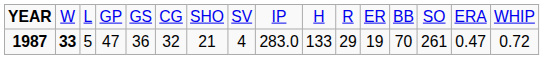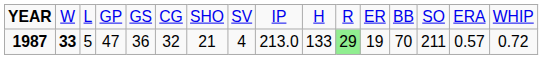1987 | column 9: 283.0 -> 213.0
1987 | column 11: no background -> lightgreen background
1987 | column 14: 261 -> 211
1987 | column 15: 0.47 -> 0.57
